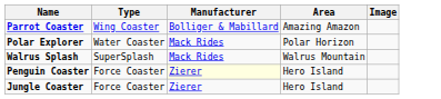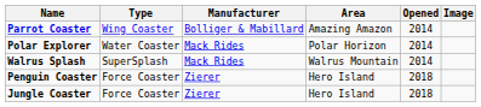+ column: Opened | 2014 | 2014 | 2014 | 2018 | 2018
Penguin Coaster | Manufacturer: lightyellow background -> no background
